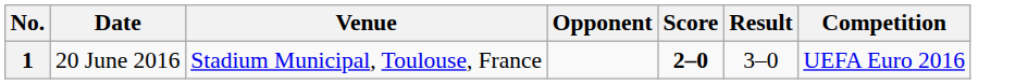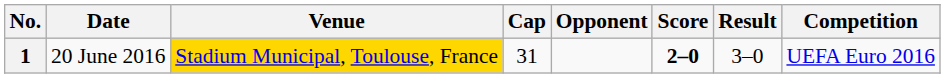+ column: Cap | 31
1 | Venue: no background -> gold background
